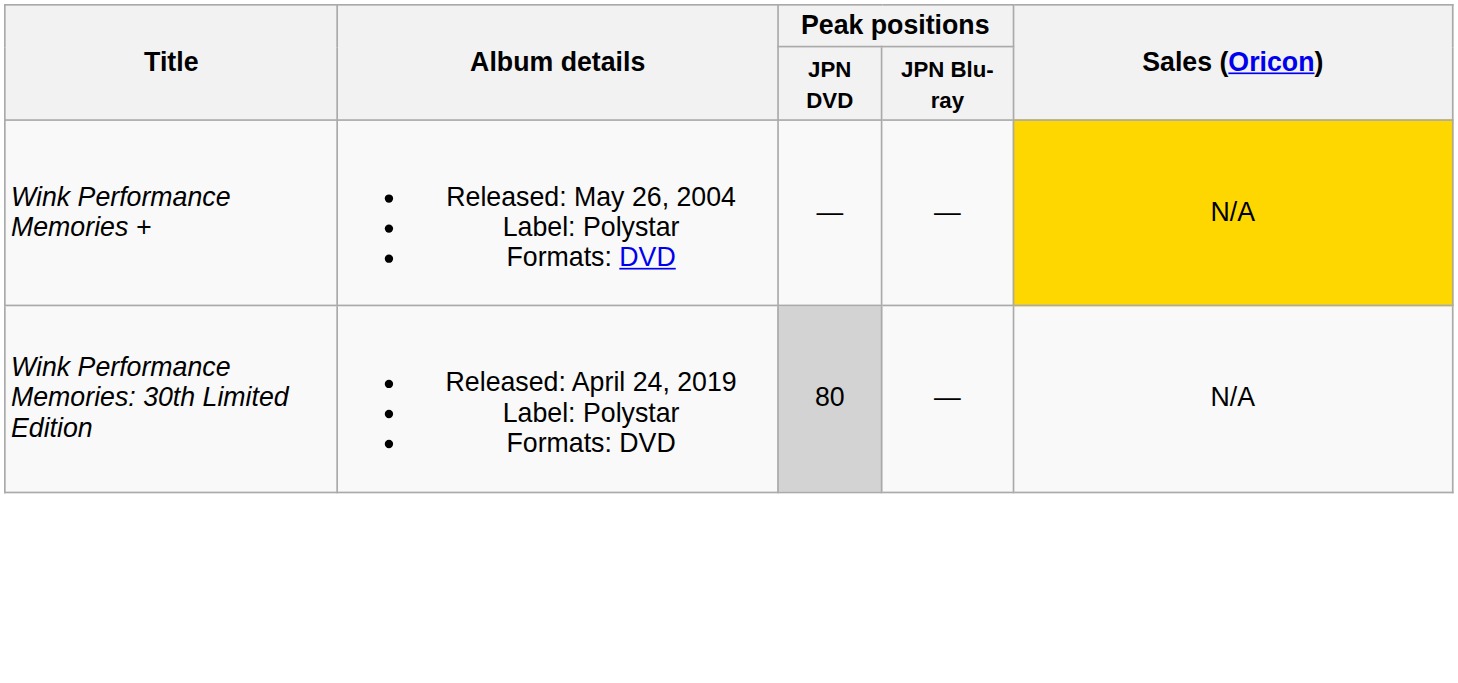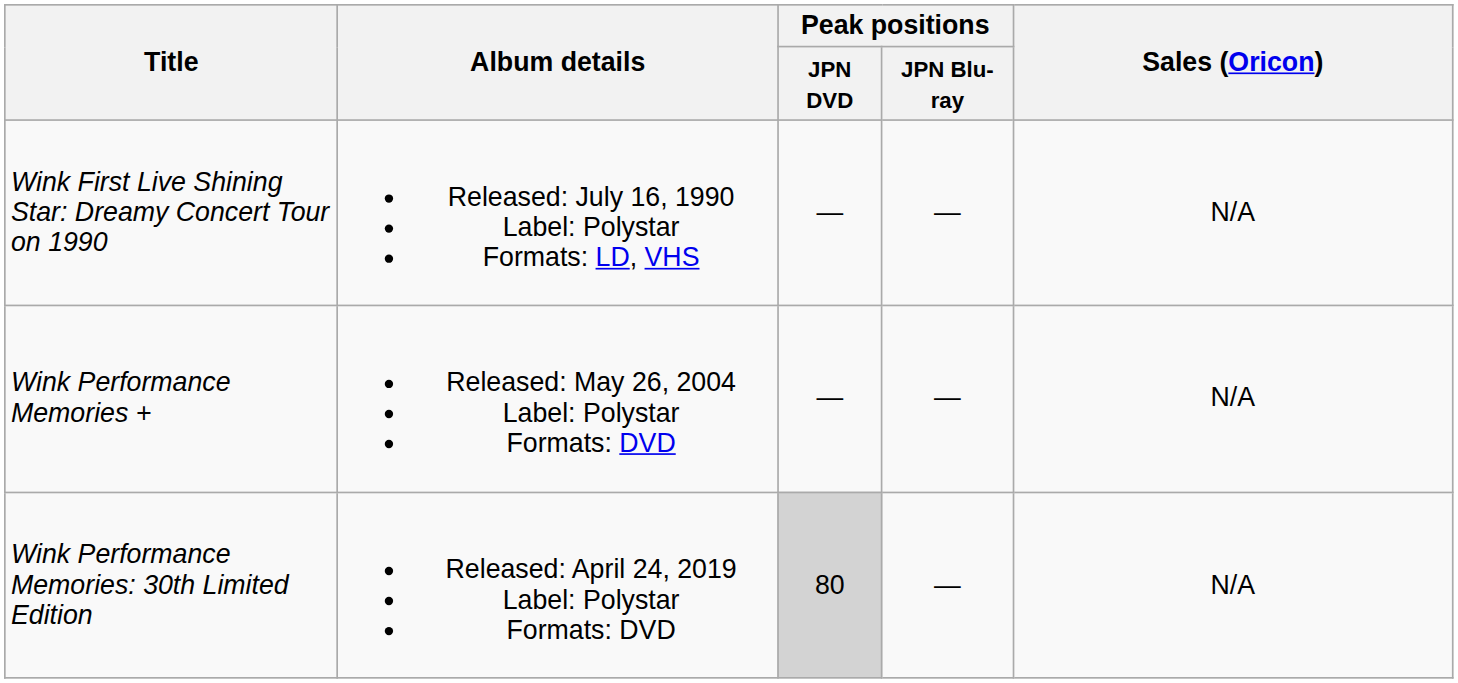+ row: Wink First Live Shining Star: Dreamy Concert Tour on 1990 | Released: July 16, 1990 Label: Polystar Formats: LD, VHS | — | — | N/A
Wink Performance Memories + | Sales (Oricon): gold background -> no background
